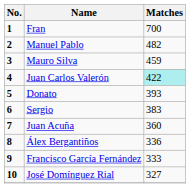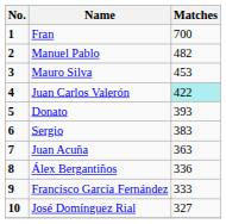Mauro Silva | Matches: 459 -> 453
Juan Acuña | Matches: 360 -> 363
